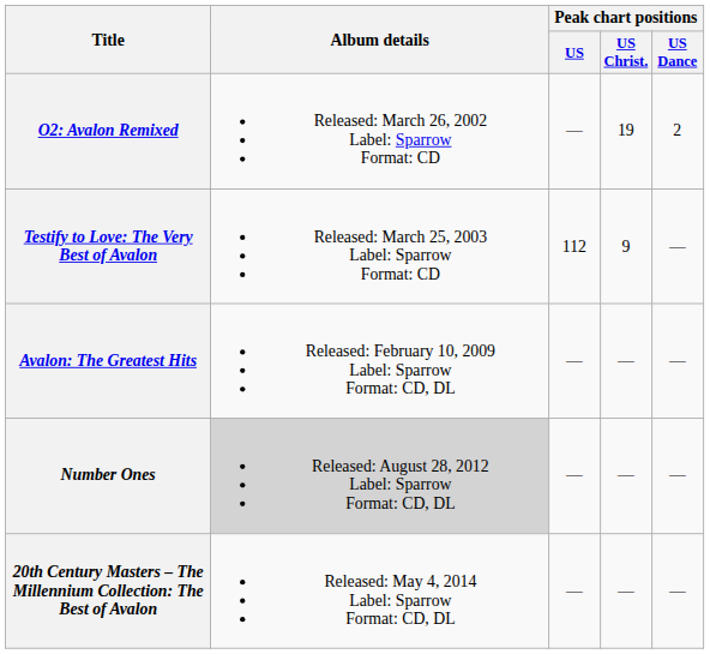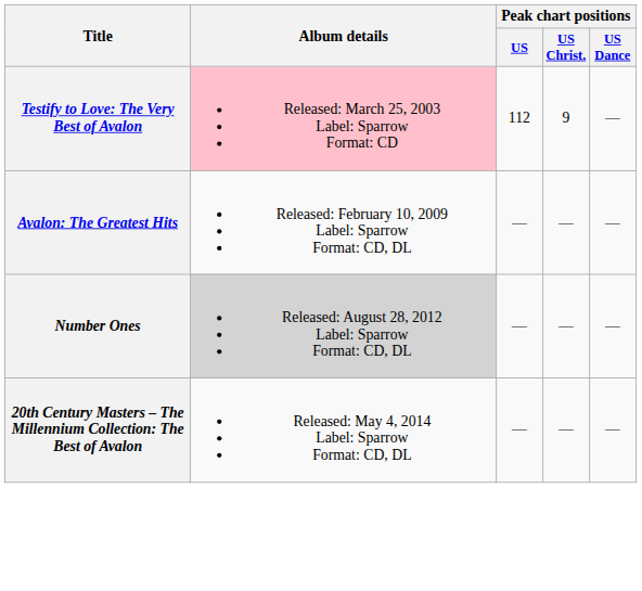- row: O2: Avalon Remixed | Released: March 26, 2002 Label: Sparrow Format: CD | — | 19 | 2
Testify to Love: The Very Best of Avalon | Album details: no background -> pink background
